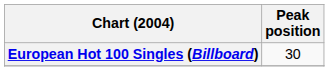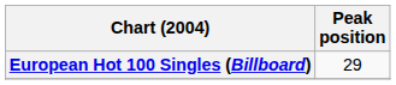European Hot 100 Singles (Billboard) | Peak position: 30 -> 29
